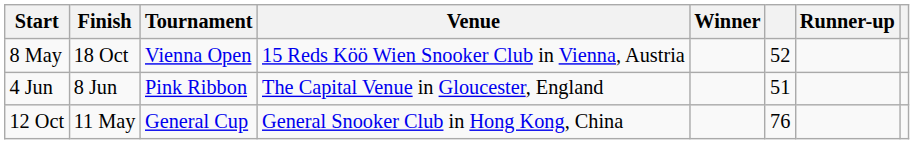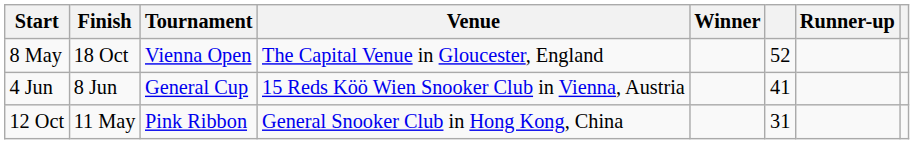8 May | Venue: 15 Reds Köö Wien Snooker Club in Vienna, Austria -> The Capital Venue in Gloucester, England
4 Jun | Tournament: Pink Ribbon -> General Cup
4 Jun | Venue: The Capital Venue in Gloucester, England -> 15 Reds Köö Wien Snooker Club in Vienna, Austria
4 Jun | column 6: 51 -> 41
12 Oct | Tournament: General Cup -> Pink Ribbon
12 Oct | column 6: 76 -> 31
